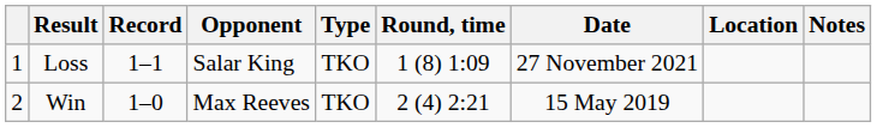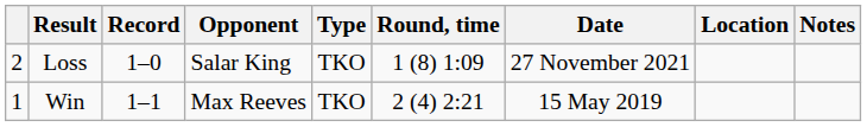Loss | column 1: 1 -> 2
Loss | Record: 1–1 -> 1–0
Win | column 1: 2 -> 1
Win | Record: 1–0 -> 1–1
